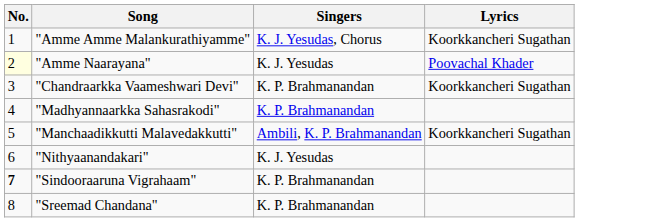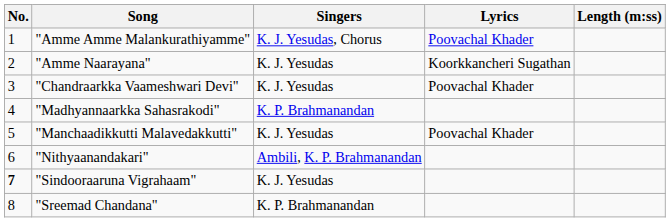+ column: Length (m:ss)
"Amme Amme Malankurathiyamme" | Lyrics: Koorkkancheri Sugathan -> Poovachal Khader
"Amme Naarayana" | No.: lightyellow background -> no background
"Amme Naarayana" | Lyrics: Poovachal Khader -> Koorkkancheri Sugathan
"Chandraarkka Vaameshwari Devi" | Singers: K. P. Brahmanandan -> K. J. Yesudas
"Chandraarkka Vaameshwari Devi" | Lyrics: Koorkkancheri Sugathan -> Poovachal Khader
"Manchaadikkutti Malavedakkutti" | Singers: Ambili, K. P. Brahmanandan -> K. J. Yesudas
"Manchaadikkutti Malavedakkutti" | Lyrics: Koorkkancheri Sugathan -> Poovachal Khader
"Nithyaanandakari" | Singers: K. J. Yesudas -> Ambili, K. P. Brahmanandan
"Sindooraaruna Vigrahaam" | Singers: K. P. Brahmanandan -> K. J. Yesudas
